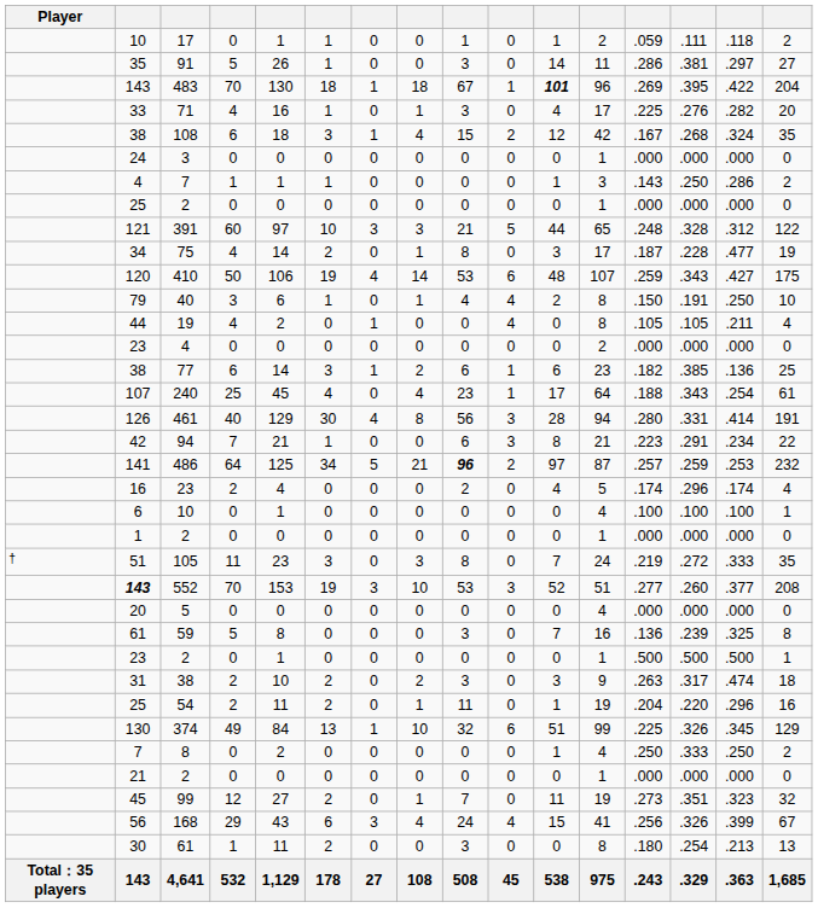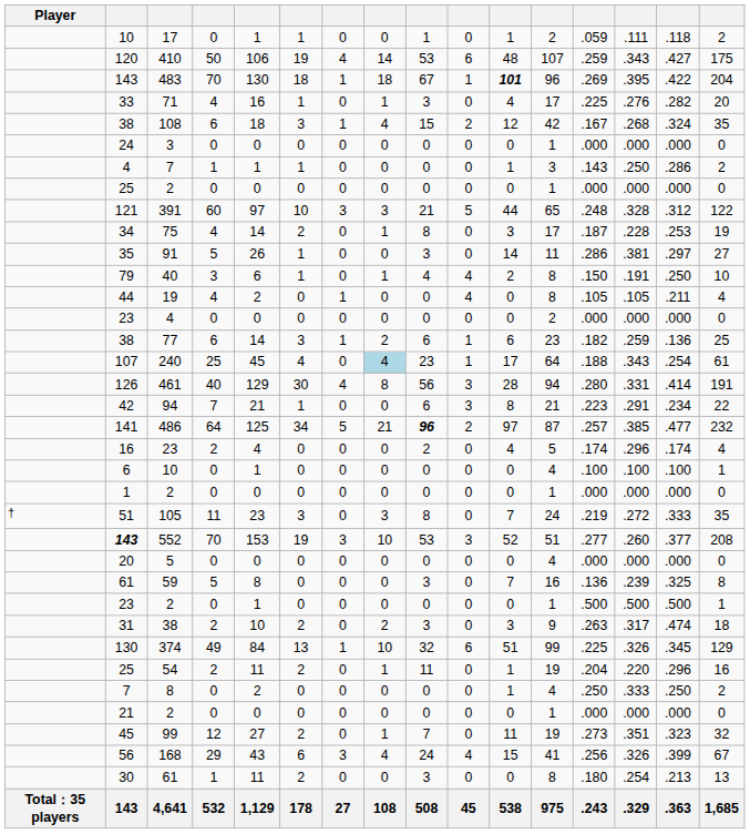rows swapped: 91 <-> 410
75 | column 15: .477 -> .253
77 | column 14: .385 -> .259
240 | column 8: no background -> lightblue background
486 | column 14: .259 -> .385
486 | column 15: .253 -> .477
rows swapped: 374 <-> 54
